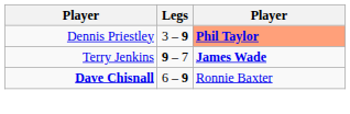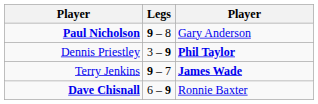+ row: Paul Nicholson | 9 – 8 | Gary Anderson
Dennis Priestley | column 3: lightsalmon background -> no background
